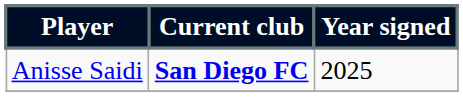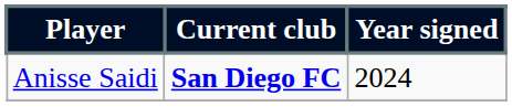Anisse Saidi | Year signed: 2025 -> 2024
